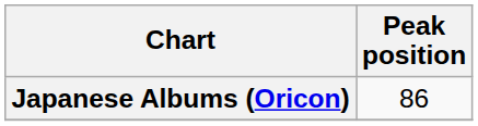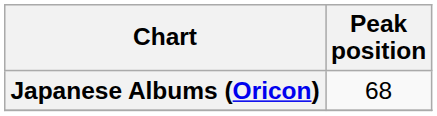Japanese Albums (Oricon) | Peak position: 86 -> 68
